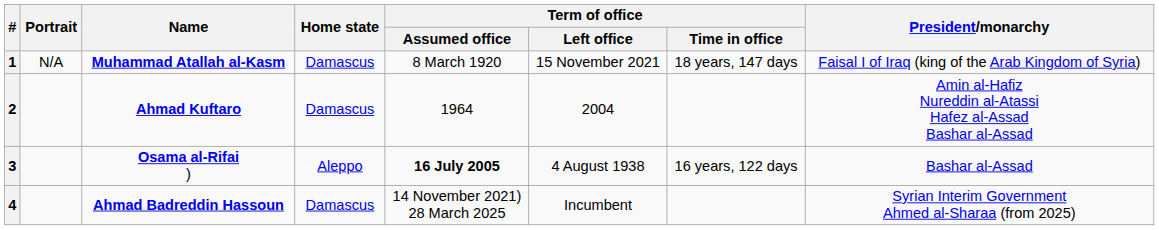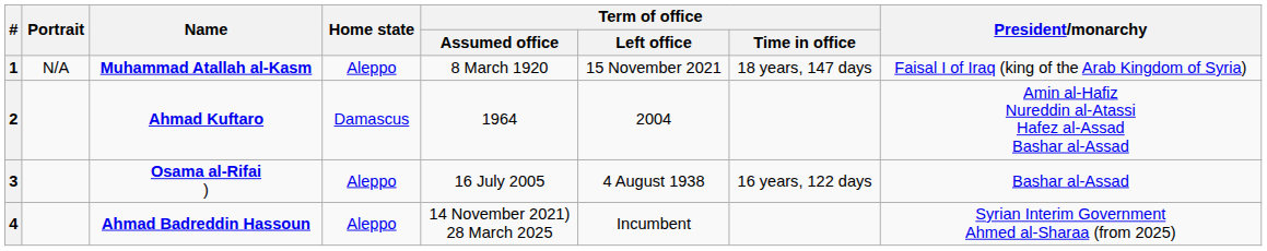1 | Home state: Damascus -> Aleppo
3 | Term of office / Assumed office: bold -> normal
4 | Home state: Damascus -> Aleppo
